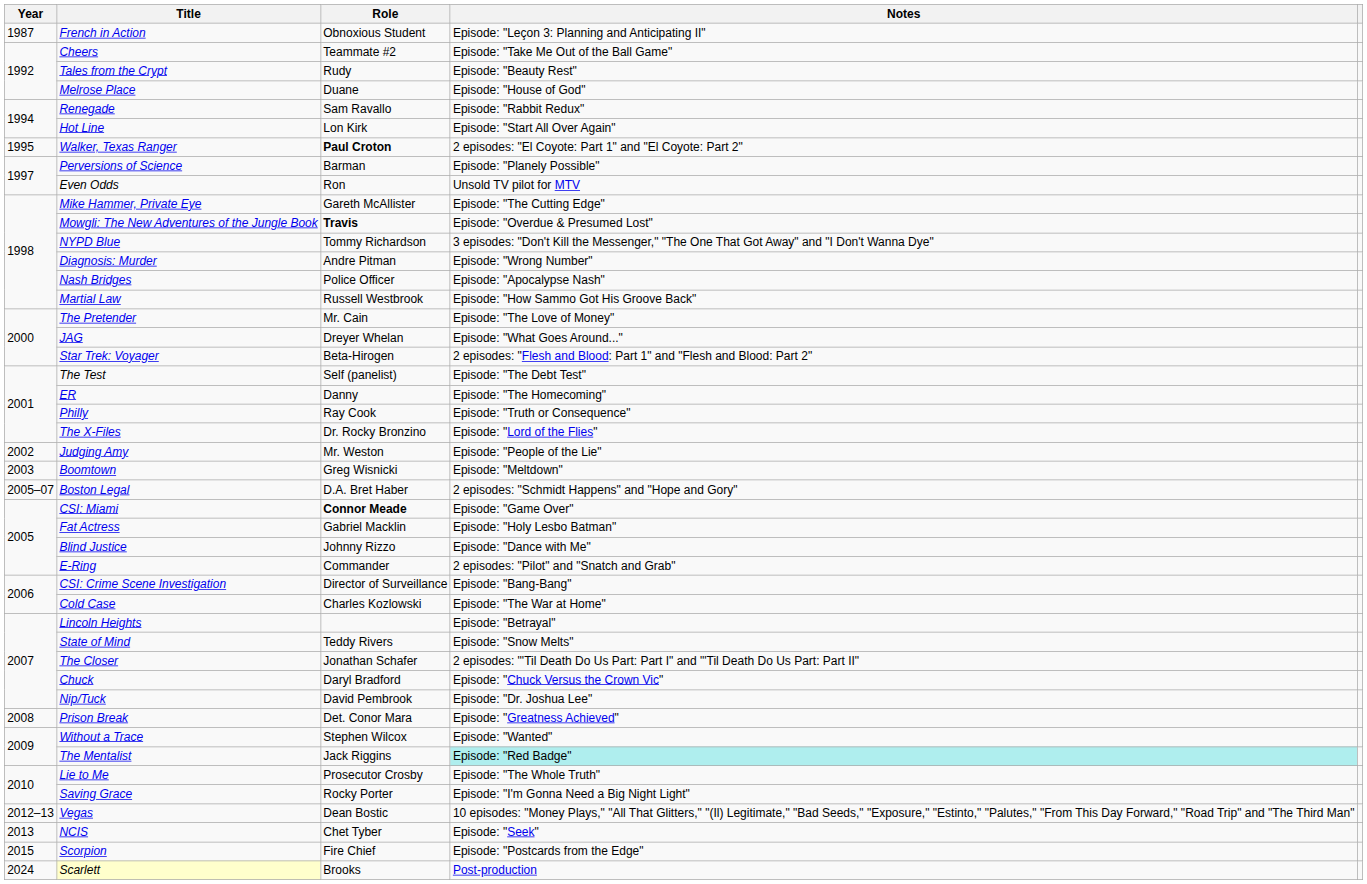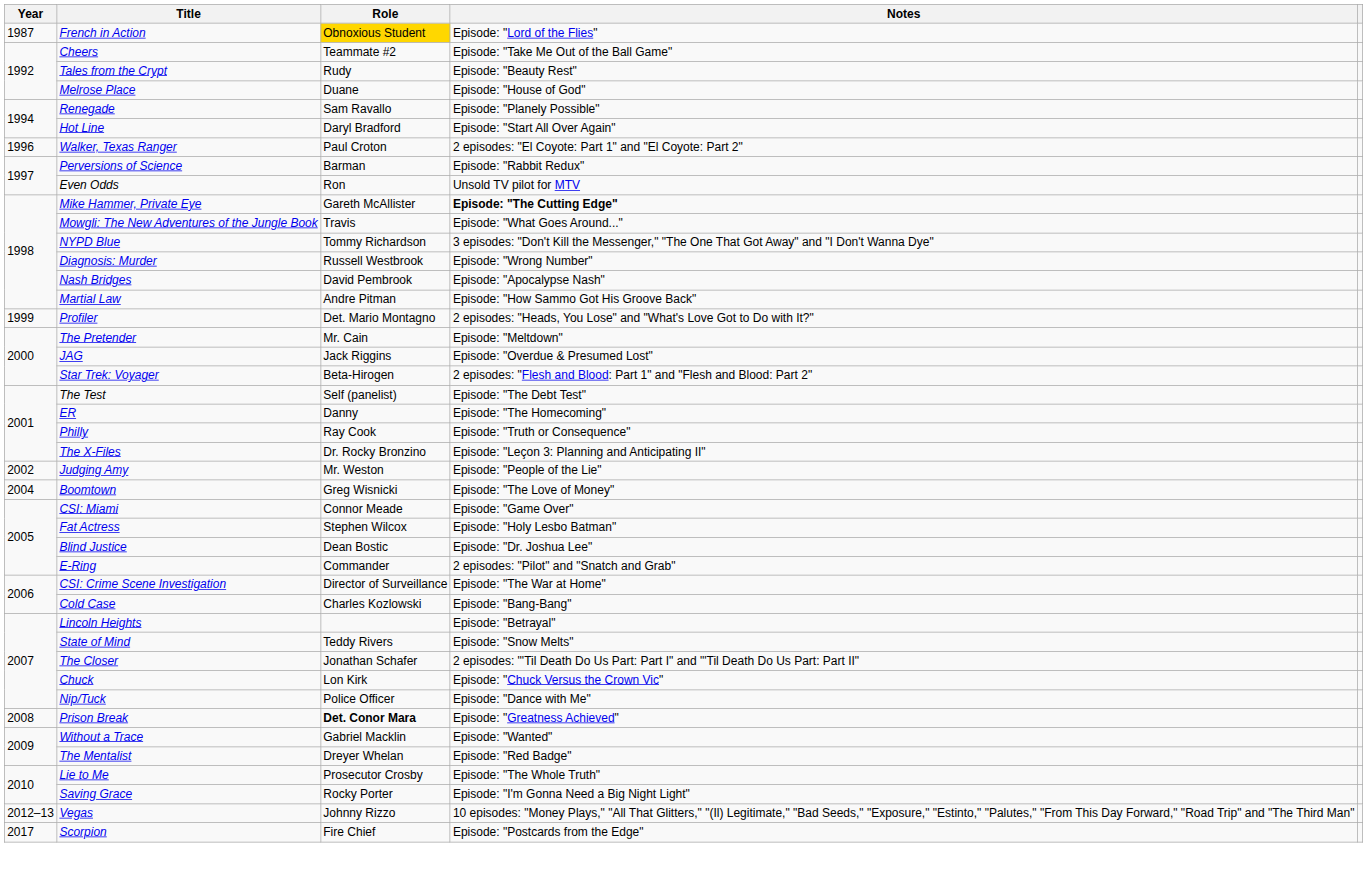French in Action | Role: no background -> gold background
French in Action | Notes: Episode: "Leçon 3: Planning and Anticipating II" -> Episode: "Lord of the Flies"
Renegade | Notes: Episode: "Rabbit Redux" -> Episode: "Planely Possible"
Hot Line | Role: Lon Kirk -> Daryl Bradford
Walker, Texas Ranger | Year: 1995 -> 1996
Walker, Texas Ranger | Role: bold -> normal
Perversions of Science | Notes: Episode: "Planely Possible" -> Episode: "Rabbit Redux"
Mike Hammer, Private Eye | Notes: normal -> bold
Mowgli: The New Adventures of the Jungle Book | Role: bold -> normal
Mowgli: The New Adventures of the Jungle Book | Notes: Episode: "Overdue & Presumed Lost" -> Episode: "What Goes Around..."
Diagnosis: Murder | Role: Andre Pitman -> Russell Westbrook
Nash Bridges | Role: Police Officer -> David Pembrook
Martial Law | Role: Russell Westbrook -> Andre Pitman
+ row: 1999 | Profiler | Det. Mario Montagno | 2 episodes: "Heads, You Lose" and "What's Love Got to Do with It?"
The Pretender | Notes: Episode: "The Love of Money" -> Episode: "Meltdown"
JAG | Role: Dreyer Whelan -> Jack Riggins
JAG | Notes: Episode: "What Goes Around..." -> Episode: "Overdue & Presumed Lost"
The X-Files | Notes: Episode: "Lord of the Flies" -> Episode: "Leçon 3: Planning and Anticipating II"
Boomtown | Year: 2003 -> 2004
Boomtown | Notes: Episode: "Meltdown" -> Episode: "The Love of Money"
- row: 2005–07 | Boston Legal | D.A. Bret Haber | 2 episodes: "Schmidt Happens" and "Hope and Gory"
CSI: Miami | Role: bold -> normal
Fat Actress | Role: Gabriel Macklin -> Stephen Wilcox
Blind Justice | Role: Johnny Rizzo -> Dean Bostic
Blind Justice | Notes: Episode: "Dance with Me" -> Episode: "Dr. Joshua Lee"
CSI: Crime Scene Investigation | Notes: Episode: "Bang-Bang" -> Episode: "The War at Home"
Cold Case | Notes: Episode: "The War at Home" -> Episode: "Bang-Bang"
Chuck | Role: Daryl Bradford -> Lon Kirk
Nip/Tuck | Role: David Pembrook -> Police Officer
Nip/Tuck | Notes: Episode: "Dr. Joshua Lee" -> Episode: "Dance with Me"
Prison Break | Role: normal -> bold
Without a Trace | Role: Stephen Wilcox -> Gabriel Macklin
The Mentalist | Role: Jack Riggins -> Dreyer Whelan
The Mentalist | Notes: paleturquoise background -> no background
Vegas | Role: Dean Bostic -> Johnny Rizzo
- row: 2013 | NCIS | Chet Tyber | Episode: "Seek"
Scorpion | Year: 2015 -> 2017
- row: 2024 | Scarlett | Brooks | Post-production
